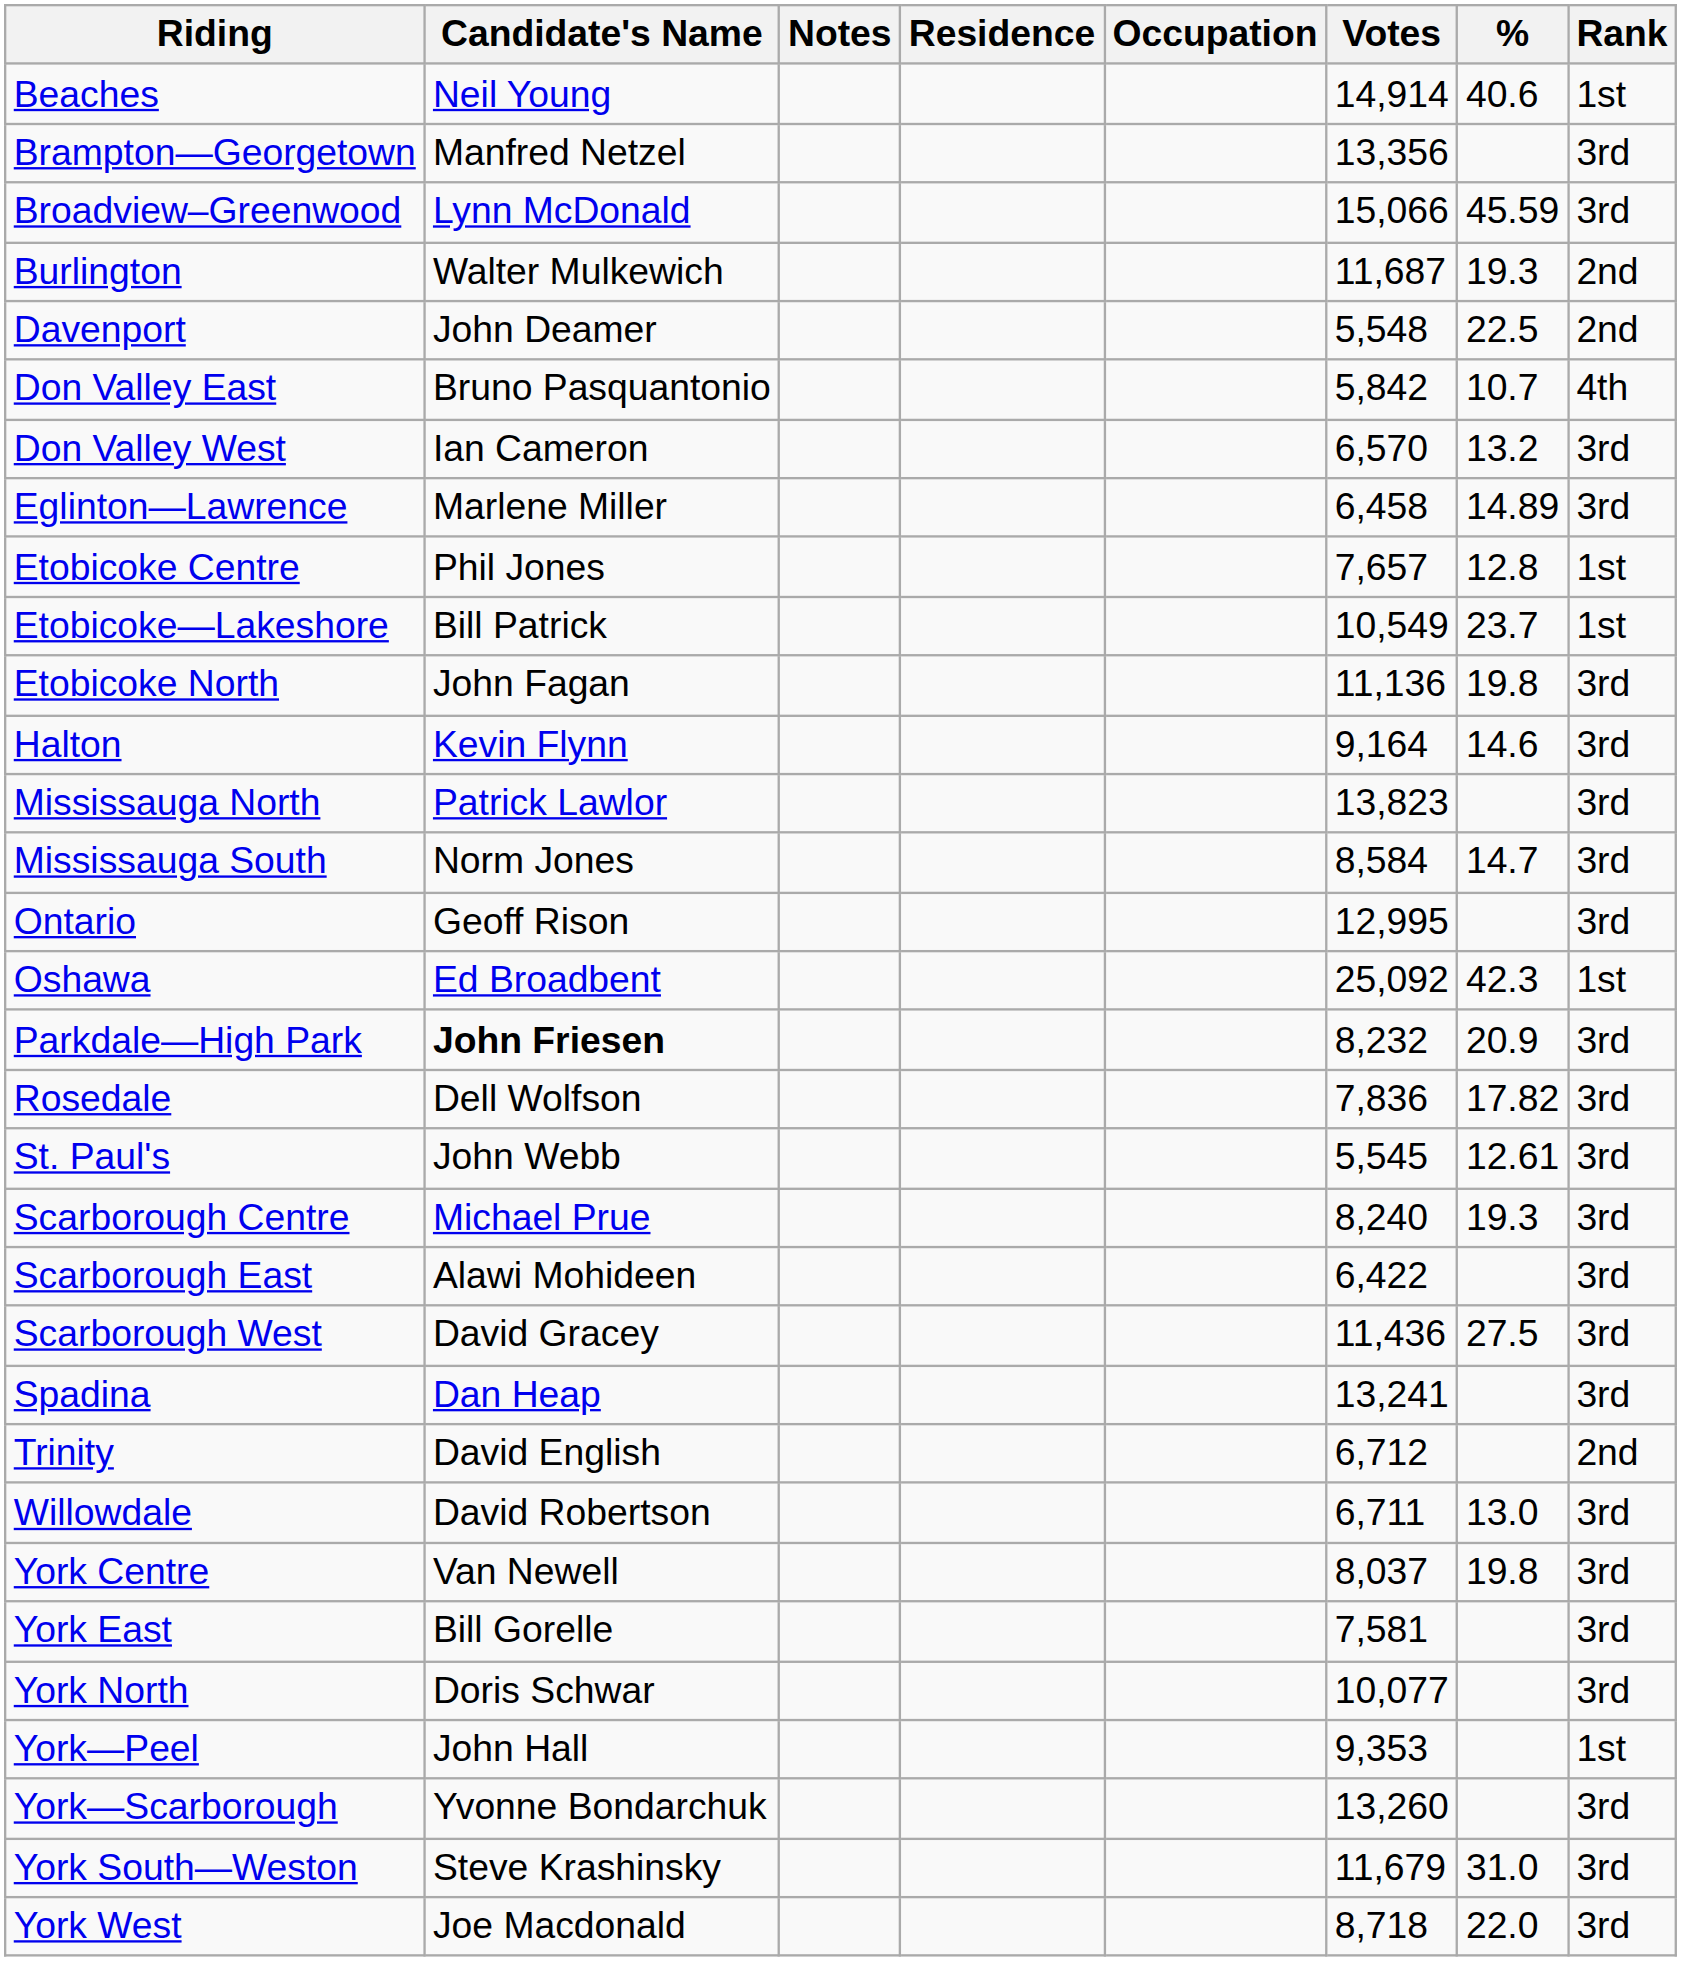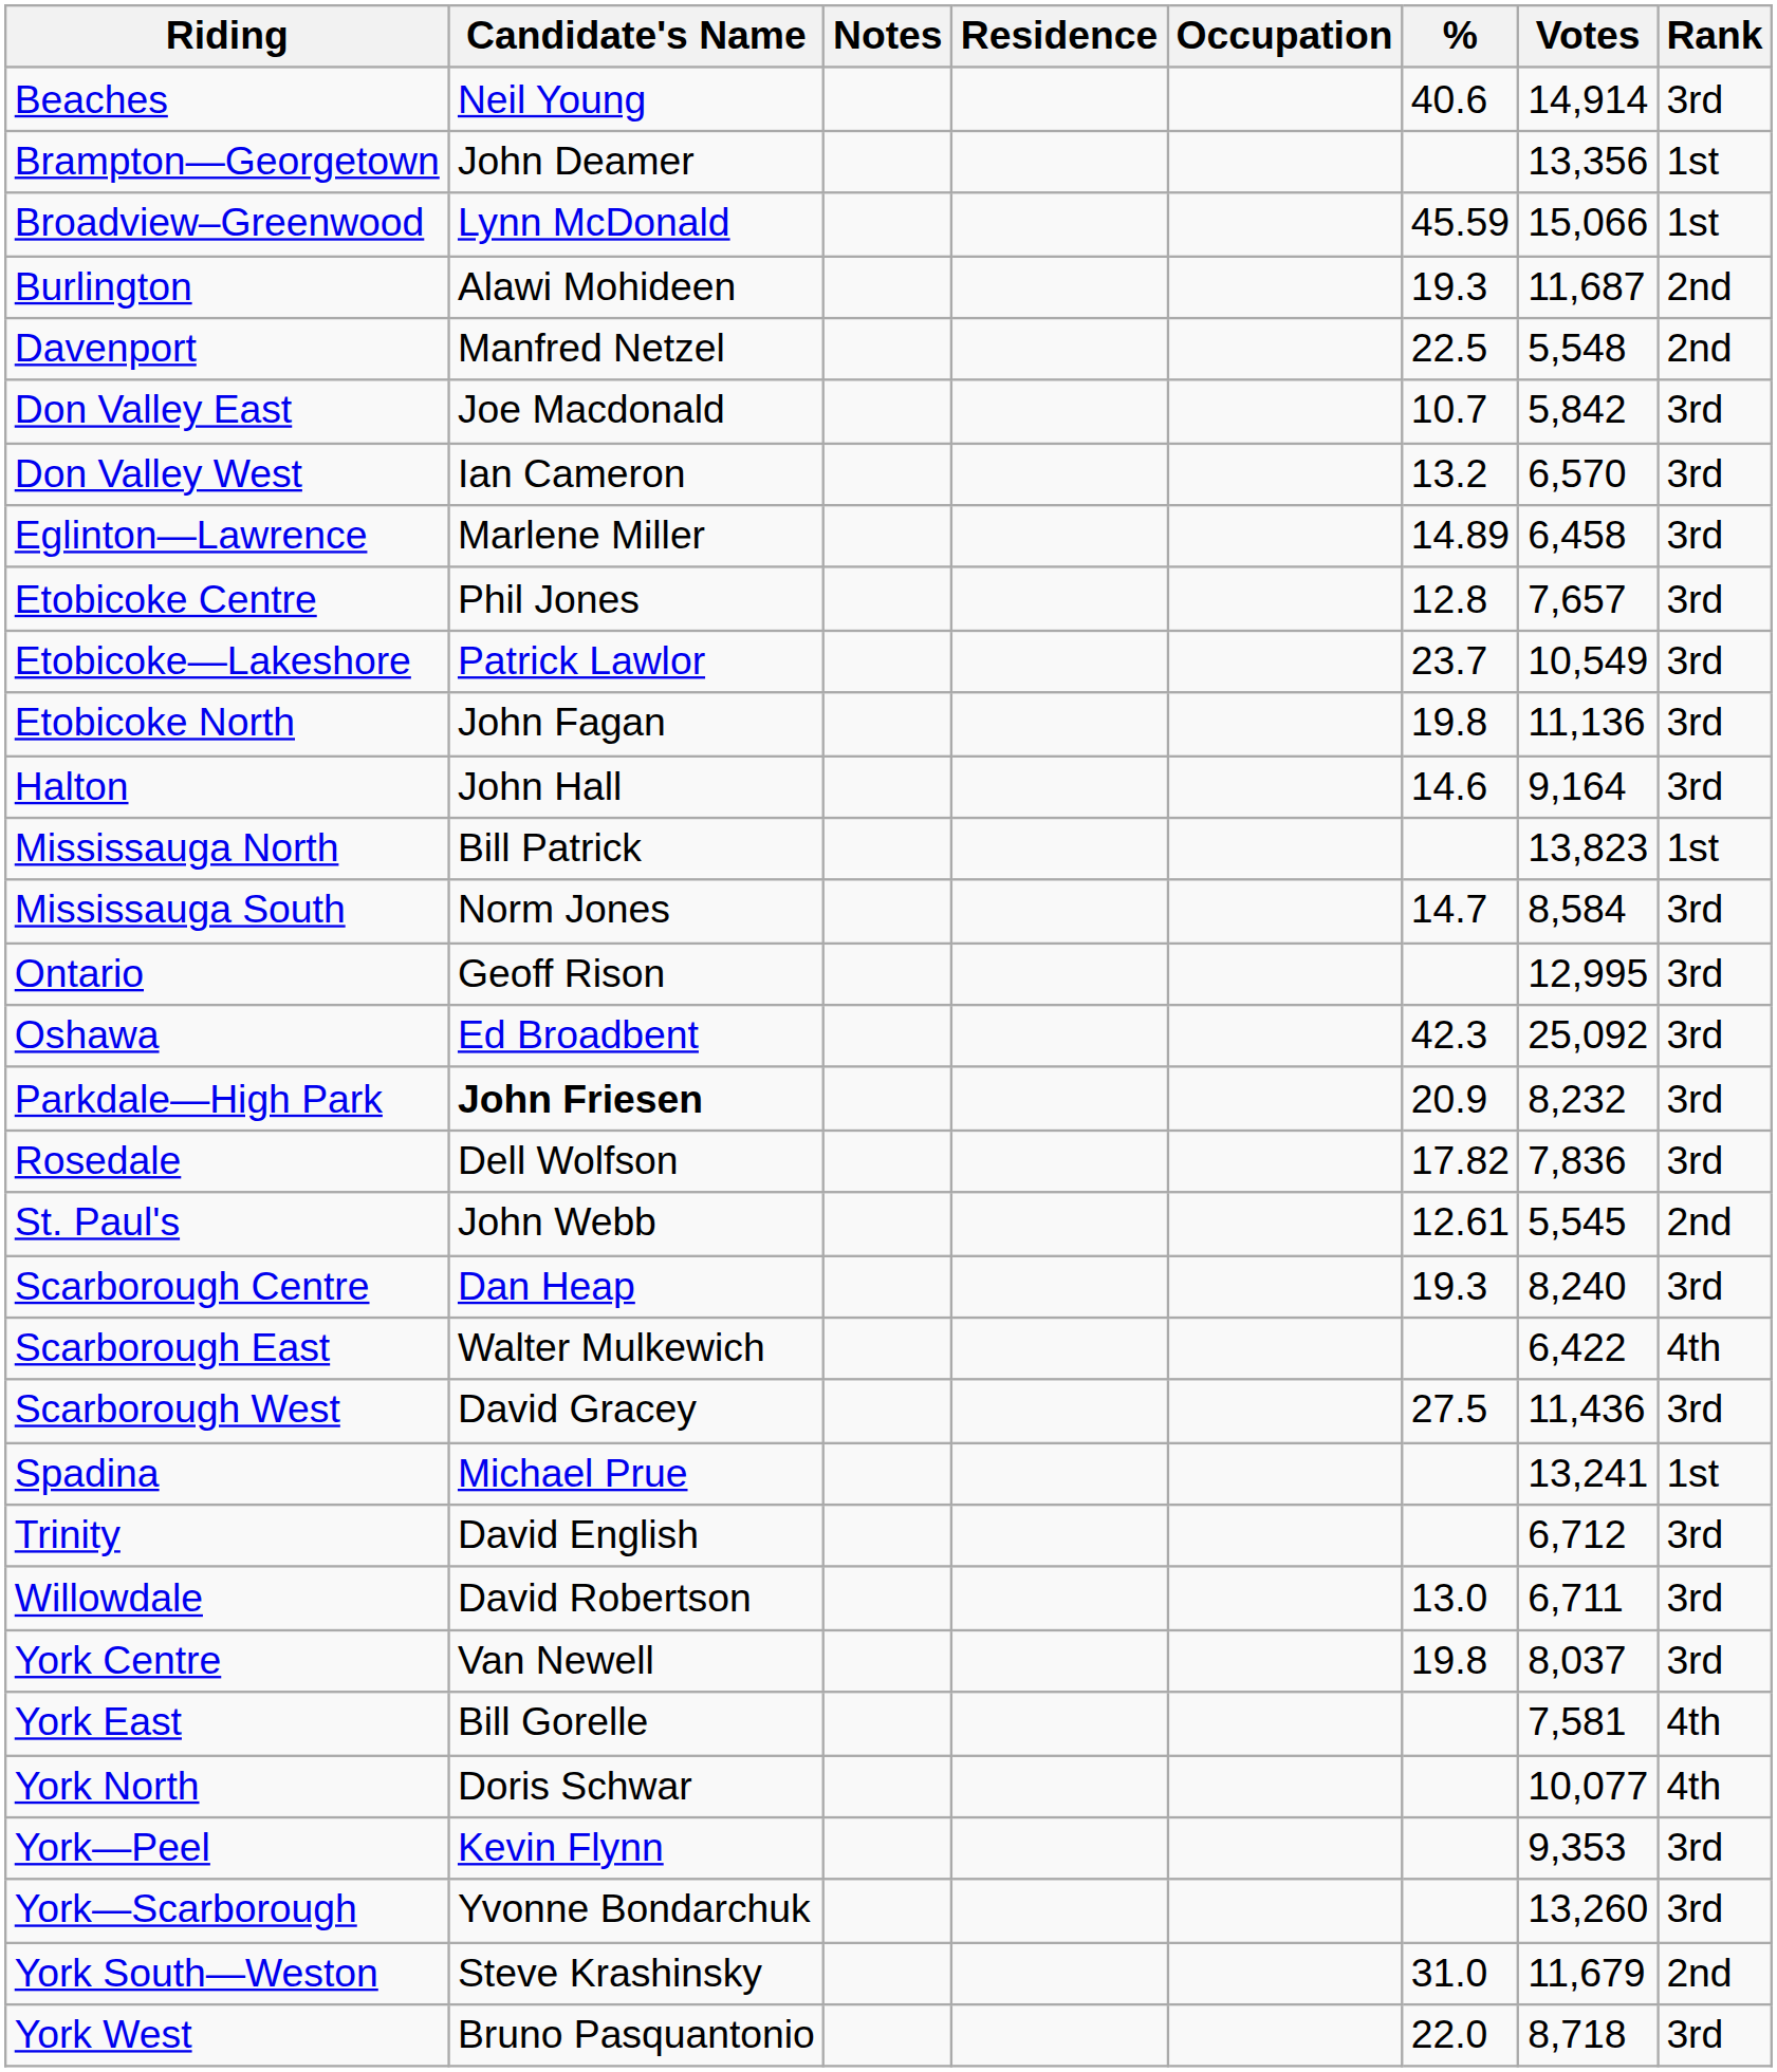columns swapped: Votes <-> %
Beaches | Rank: 1st -> 3rd
Brampton—Georgetown | Candidate's Name: Manfred Netzel -> John Deamer
Brampton—Georgetown | Rank: 3rd -> 1st
Broadview–Greenwood | Rank: 3rd -> 1st
Burlington | Candidate's Name: Walter Mulkewich -> Alawi Mohideen
Davenport | Candidate's Name: John Deamer -> Manfred Netzel
Don Valley East | Candidate's Name: Bruno Pasquantonio -> Joe Macdonald
Don Valley East | Rank: 4th -> 3rd
Etobicoke Centre | Rank: 1st -> 3rd
Etobicoke—Lakeshore | Candidate's Name: Bill Patrick -> Patrick Lawlor
Etobicoke—Lakeshore | Rank: 1st -> 3rd
Halton | Candidate's Name: Kevin Flynn -> John Hall
Mississauga North | Candidate's Name: Patrick Lawlor -> Bill Patrick
Mississauga North | Rank: 3rd -> 1st
Oshawa | Rank: 1st -> 3rd
St. Paul's | Rank: 3rd -> 2nd
Scarborough Centre | Candidate's Name: Michael Prue -> Dan Heap
Scarborough East | Candidate's Name: Alawi Mohideen -> Walter Mulkewich
Scarborough East | Rank: 3rd -> 4th
Spadina | Candidate's Name: Dan Heap -> Michael Prue
Spadina | Rank: 3rd -> 1st
Trinity | Rank: 2nd -> 3rd
York East | Rank: 3rd -> 4th
York North | Rank: 3rd -> 4th
York—Peel | Candidate's Name: John Hall -> Kevin Flynn
York—Peel | Rank: 1st -> 3rd
York South—Weston | Rank: 3rd -> 2nd
York West | Candidate's Name: Joe Macdonald -> Bruno Pasquantonio
